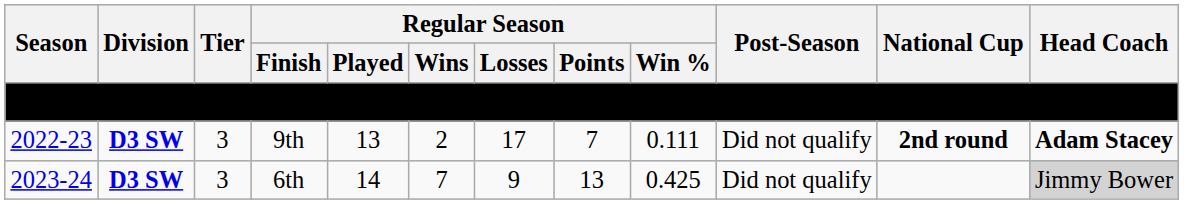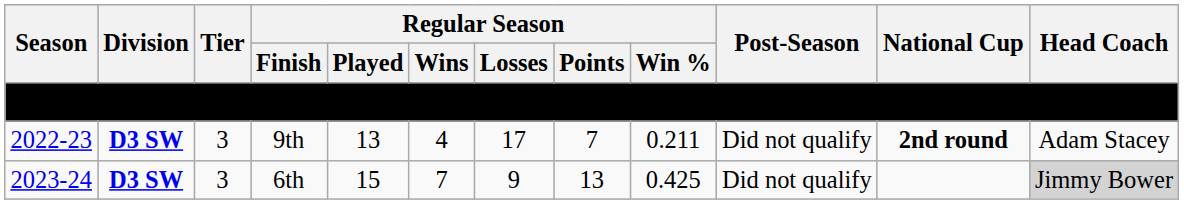9th | Regular Season / Wins: 2 -> 4
9th | Regular Season / Win %: 0.111 -> 0.211
9th | Head Coach: bold -> normal
6th | Regular Season / Played: 14 -> 15
